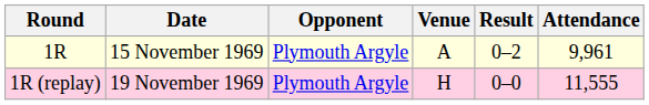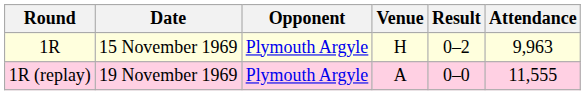1R | Venue: A -> H
1R | Attendance: 9,961 -> 9,963
1R (replay) | Venue: H -> A
